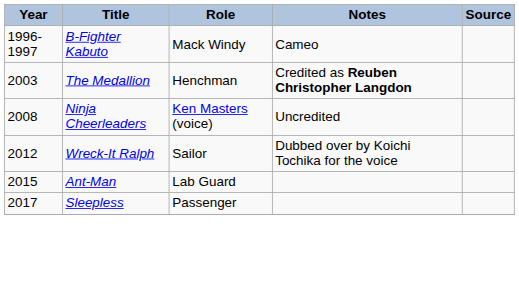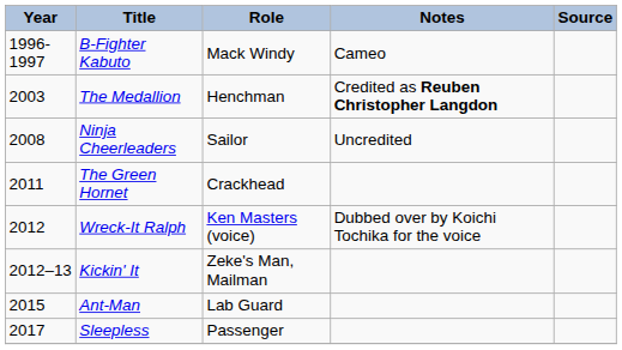Ninja Cheerleaders | Role: Ken Masters (voice) -> Sailor
+ row: 2011 | The Green Hornet | Crackhead
Wreck-It Ralph | Role: Sailor -> Ken Masters (voice)
+ row: 2012–13 | Kickin' It | Zeke's Man, Mailman
